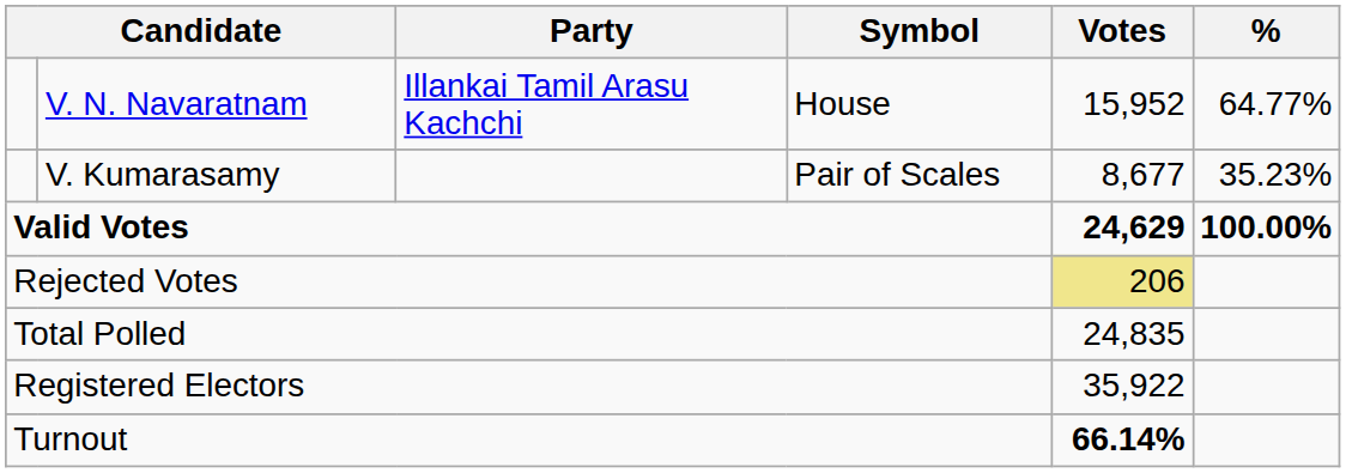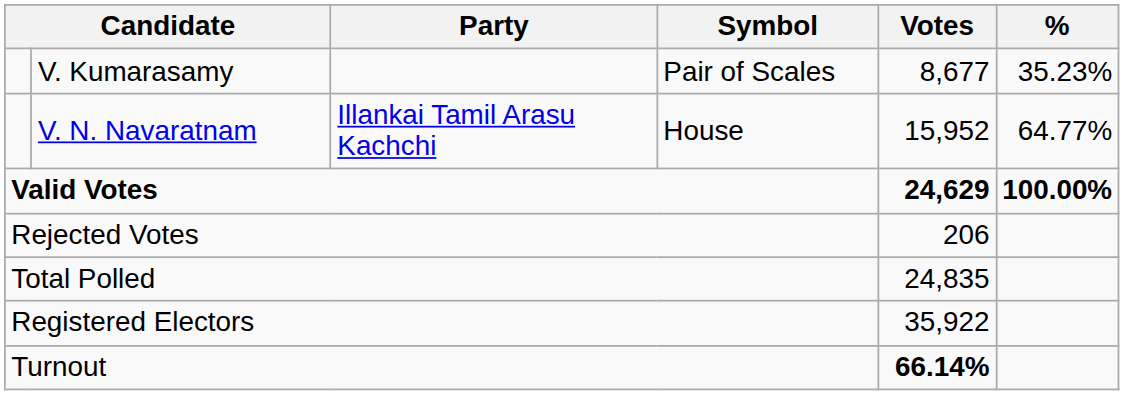rows swapped: V. N. Navaratnam <-> V. Kumarasamy
Rejected Votes | Votes: khaki background -> no background
